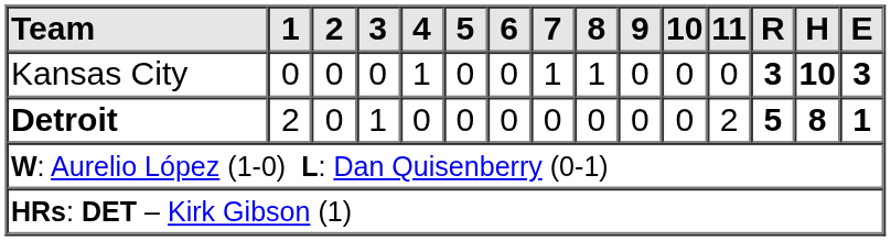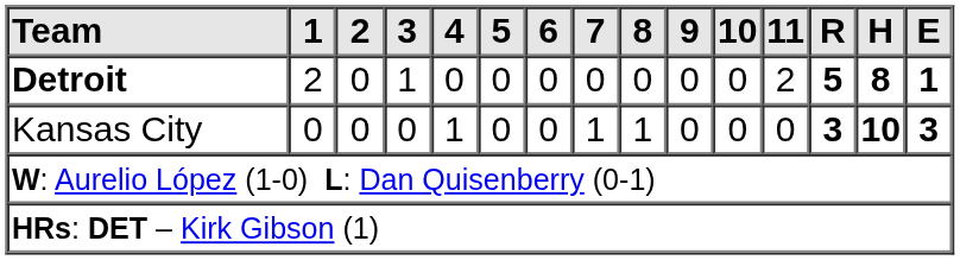rows swapped: Detroit <-> Kansas City
